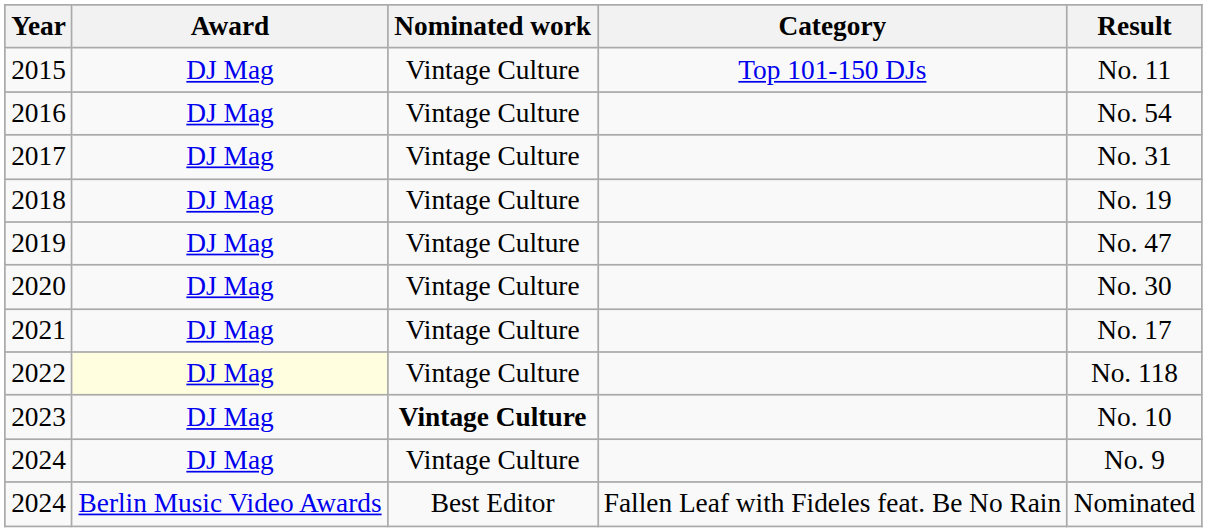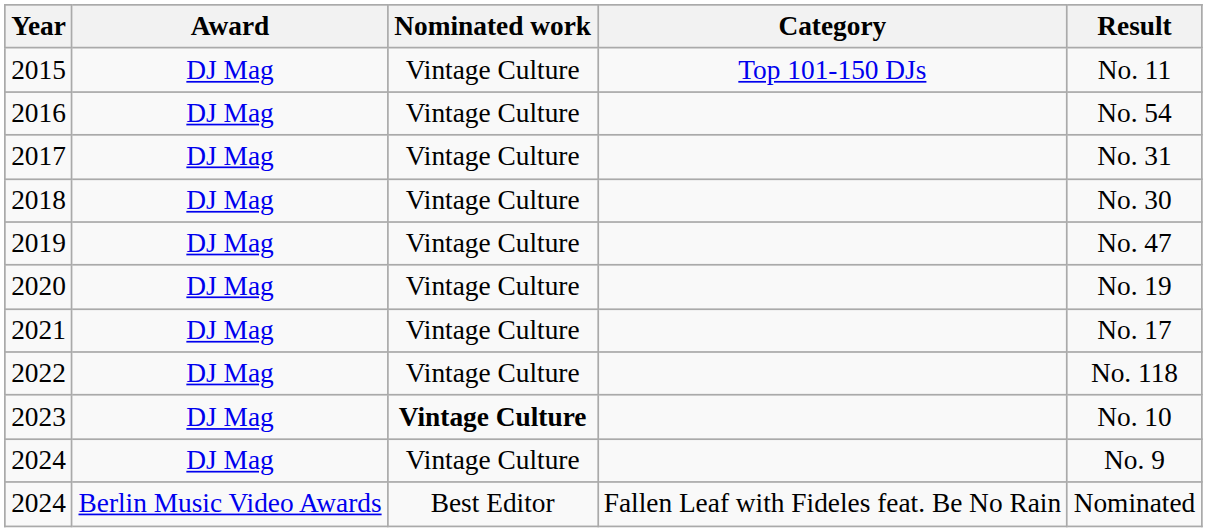2018 | Result: No. 19 -> No. 30
2020 | Result: No. 30 -> No. 19
2022 | Award: lightyellow background -> no background
